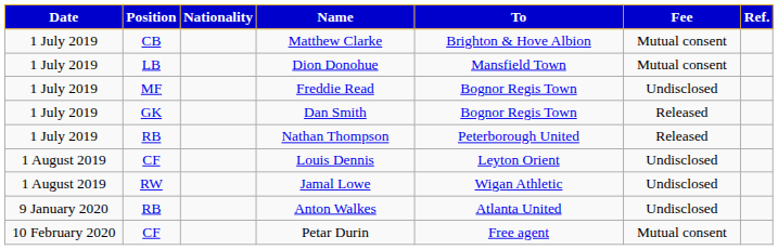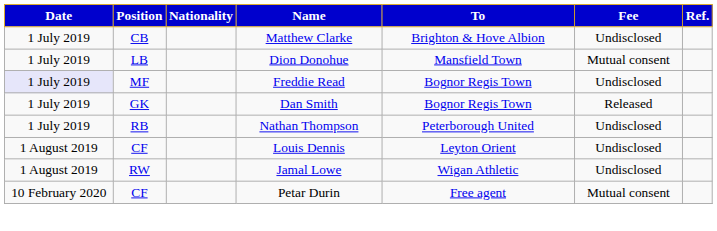Matthew Clarke | Fee: Mutual consent -> Undisclosed
Freddie Read | Date: no background -> lavender background
Nathan Thompson | Fee: Released -> Undisclosed
- row: 9 January 2020 | RB | Anton Walkes | Atlanta United | Undisclosed
